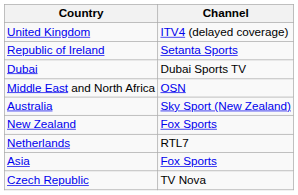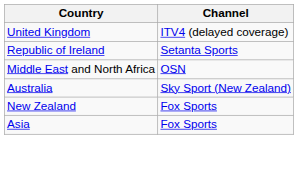- row: Dubai | Dubai Sports TV
- row: Netherlands | RTL7
- row: Czech Republic | TV Nova
